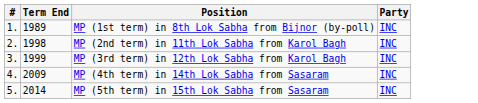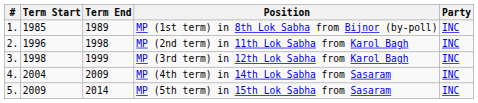+ column: Term Start | 1985 | 1996 | 1998 | 2004 | 2009
